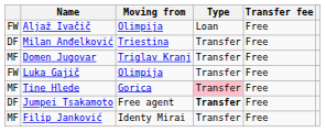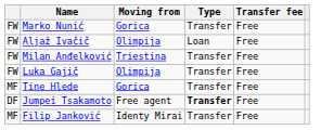+ row: FW | Marko Nunić | Gorica | Transfer | Free
Milan Anđelković | column 1: DF -> FW
- row: MF | Domen Jugovar | Triglav Kranj | Transfer | Free
Tine Hlede | Type: pink background -> no background
